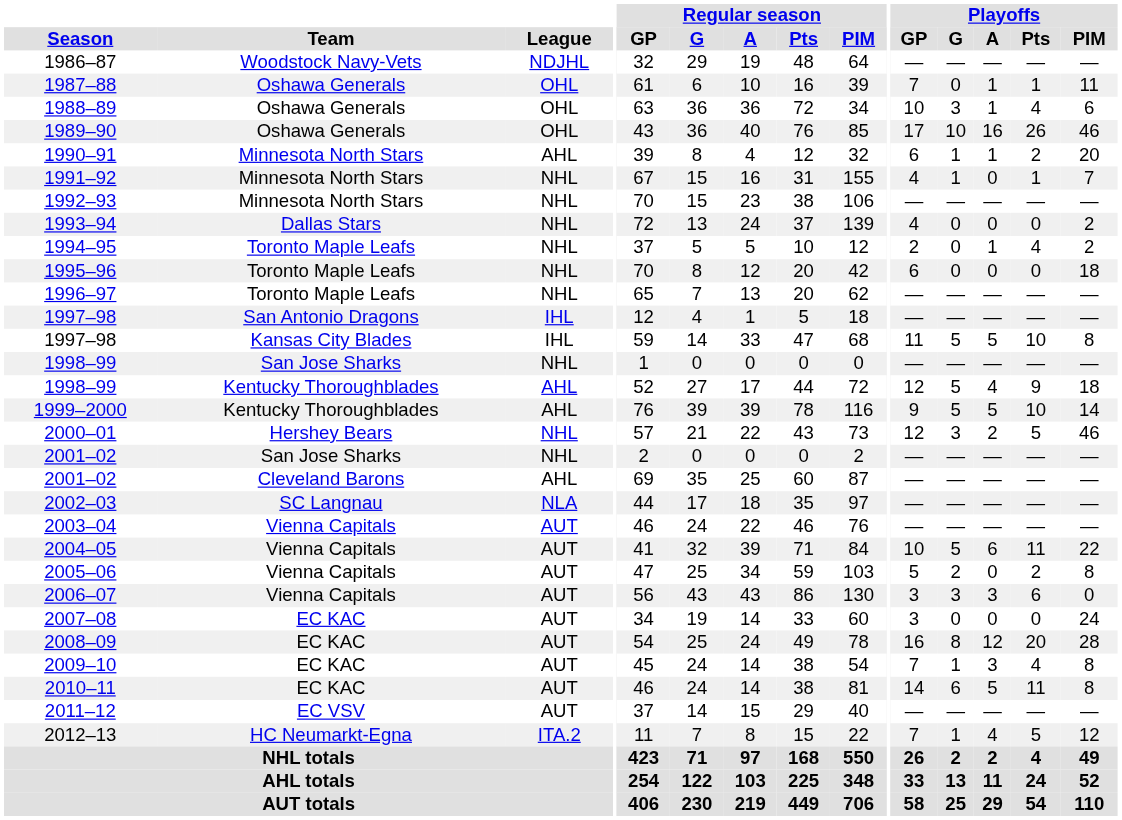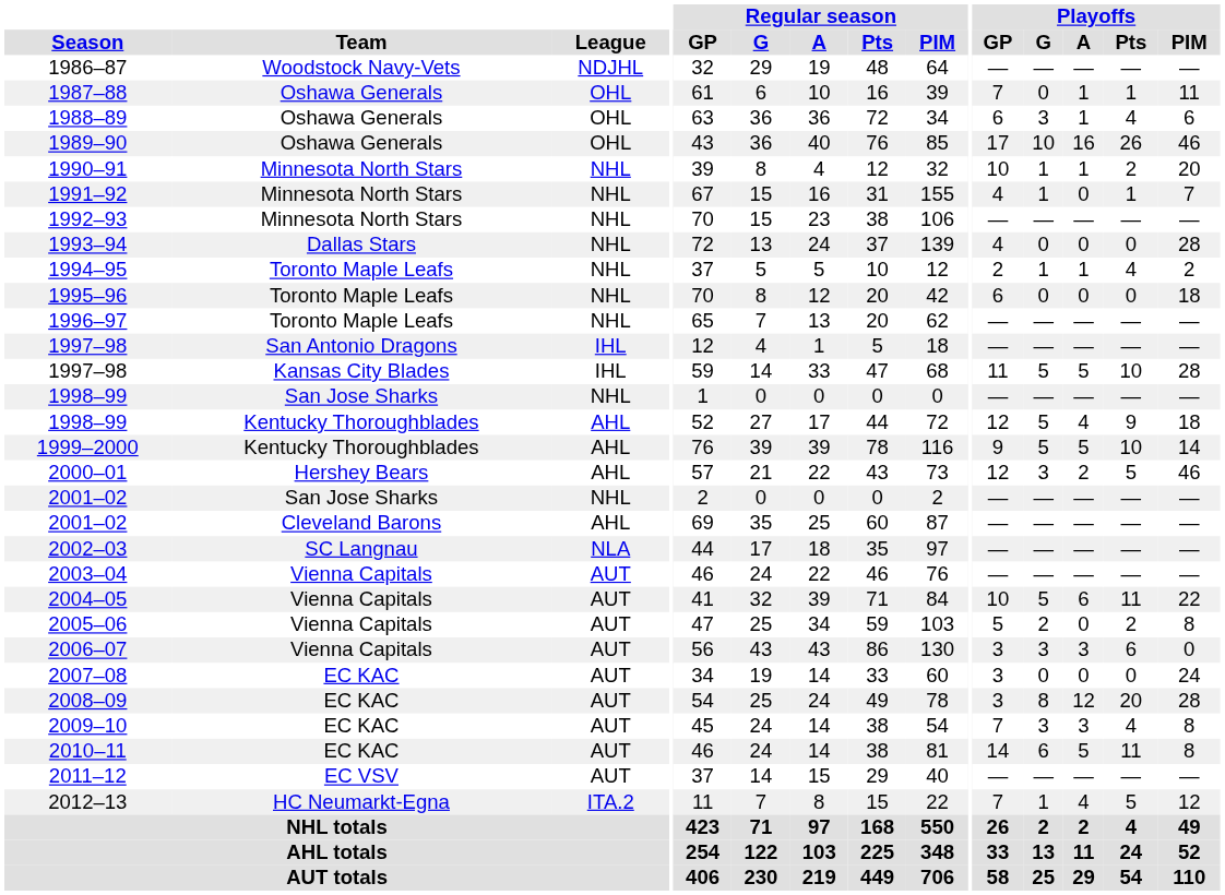1988–89 | Playoffs / GP: 10 -> 6
1990–91 | League: AHL -> NHL
1990–91 | Playoffs / GP: 6 -> 10
1993–94 | Playoffs / PIM: 2 -> 28
1994–95 | Playoffs / G: 0 -> 1
1997–98 / Kansas City Blades | Playoffs / PIM: 8 -> 28
2000–01 | League: NHL -> AHL
2008–09 | Playoffs / GP: 16 -> 3
2009–10 | Playoffs / G: 1 -> 3
